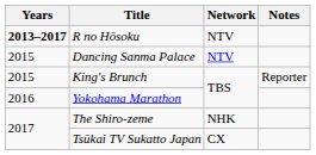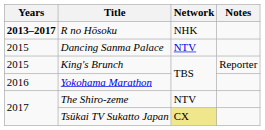R no Hōsoku | Network: NTV -> NHK
The Shiro-zeme | Network: NHK -> NTV
Tsūkai TV Sukatto Japan | Network: no background -> khaki background
